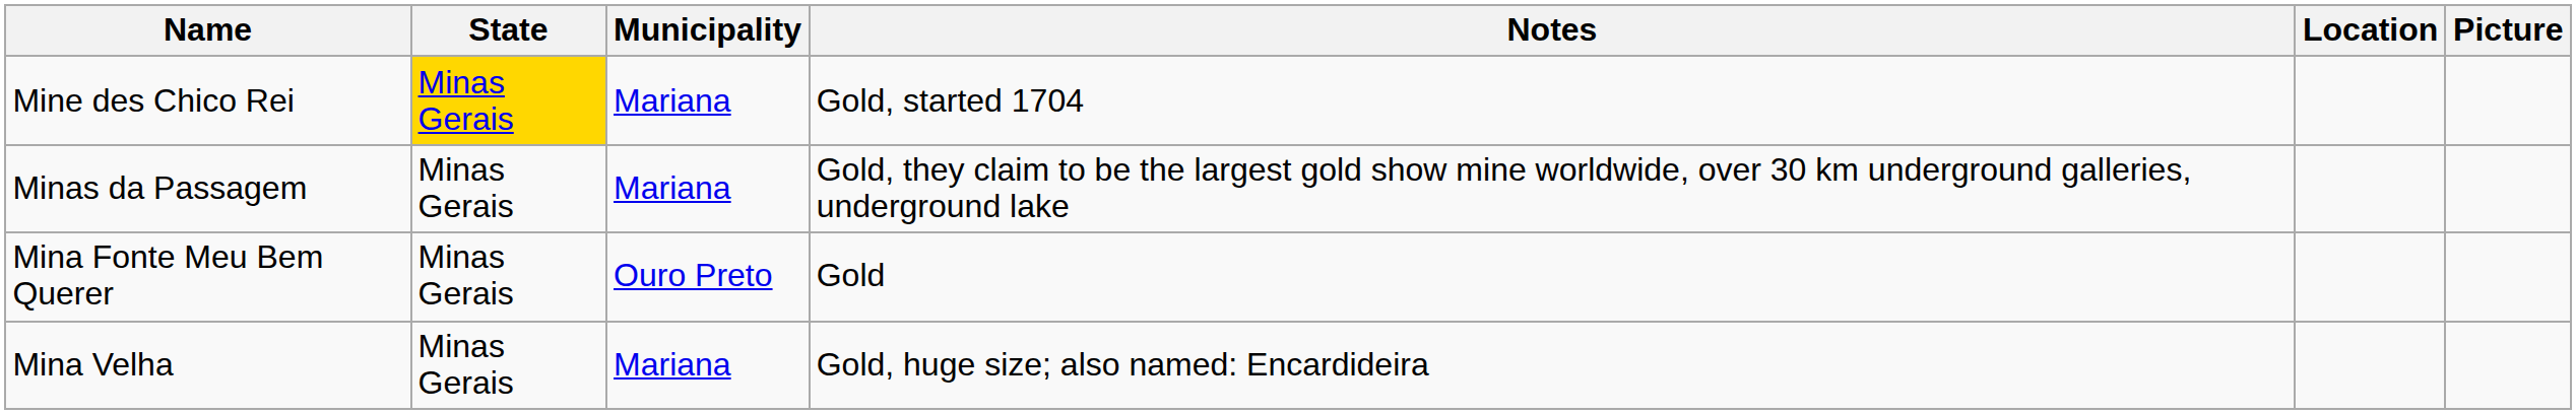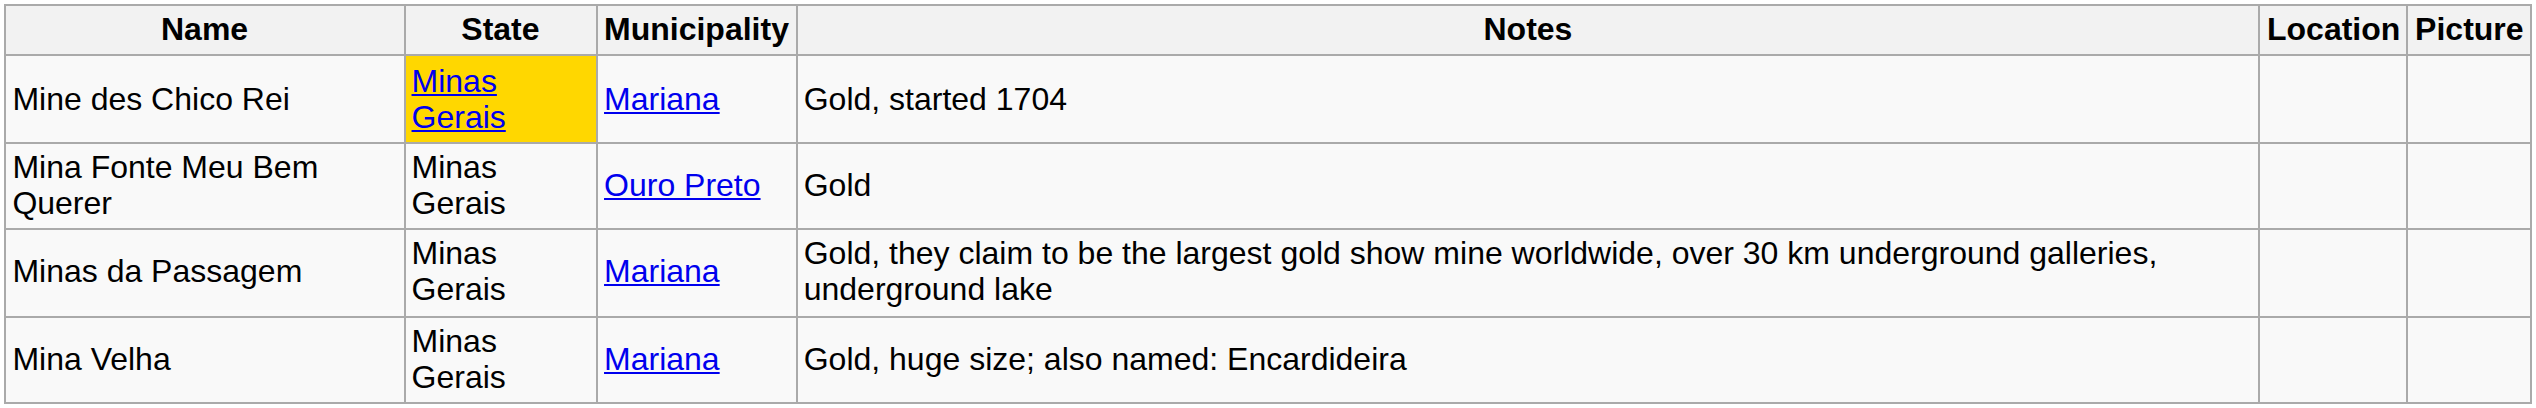rows swapped: Minas da Passagem <-> Mina Fonte Meu Bem Querer
